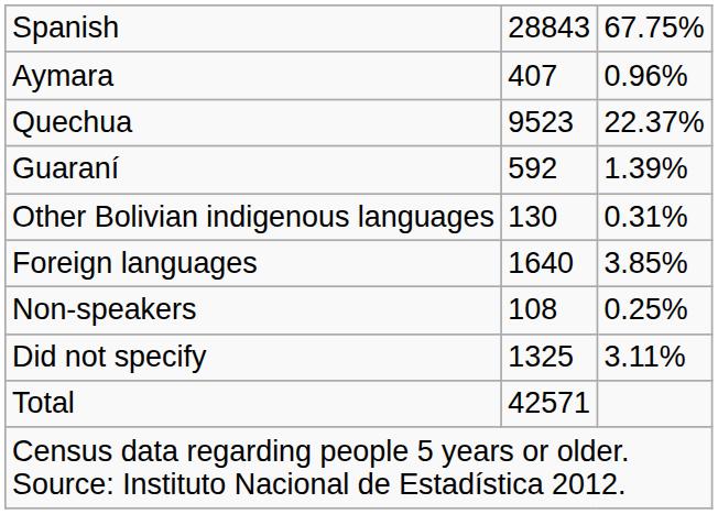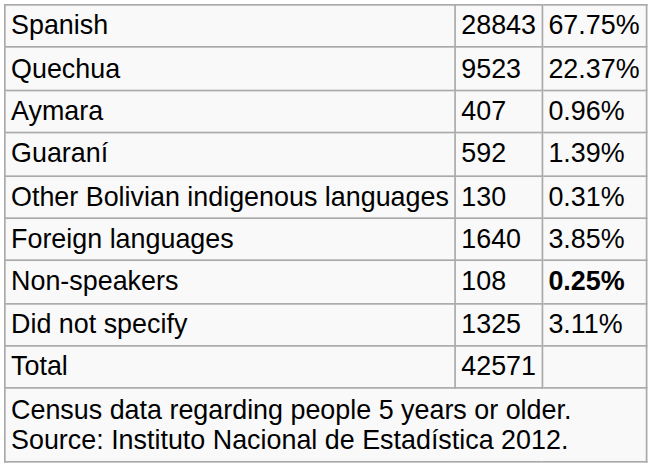rows swapped: Quechua <-> Aymara
Non-speakers | column 3: normal -> bold
